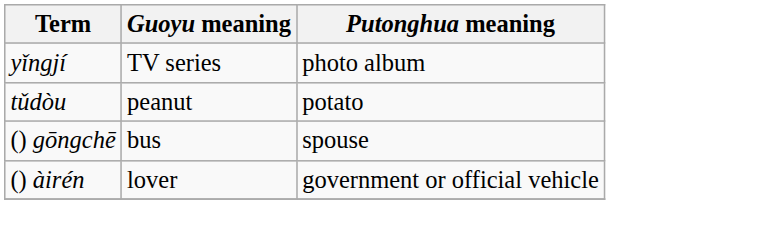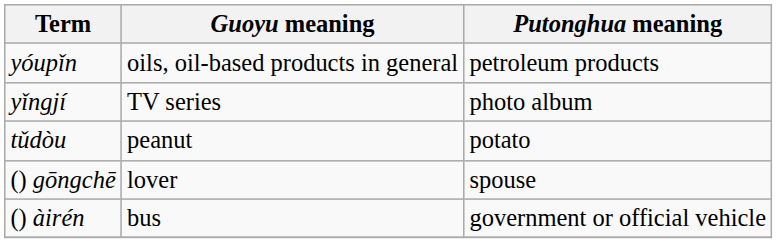+ row: yóupǐn | oils, oil-based products in general | petroleum products
() gōngchē | Guoyu meaning: bus -> lover
() àirén | Guoyu meaning: lover -> bus
